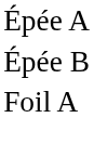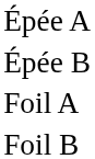+ row: Foil B
